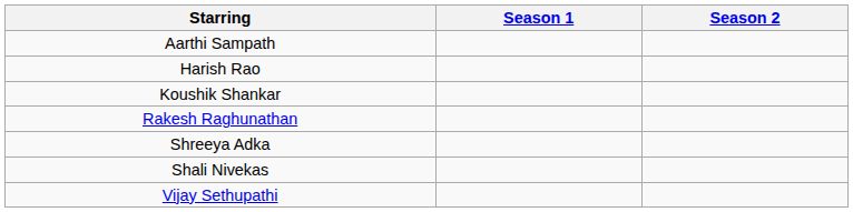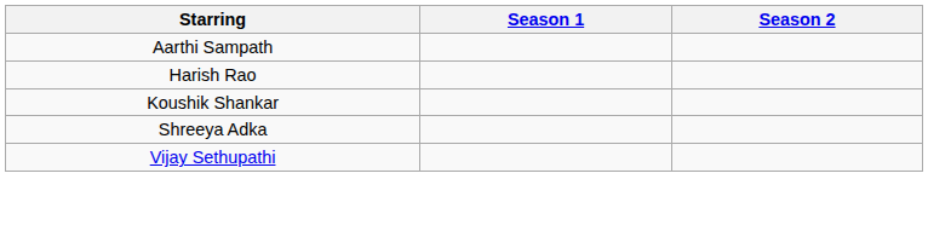- row: Rakesh Raghunathan
- row: Shali Nivekas
